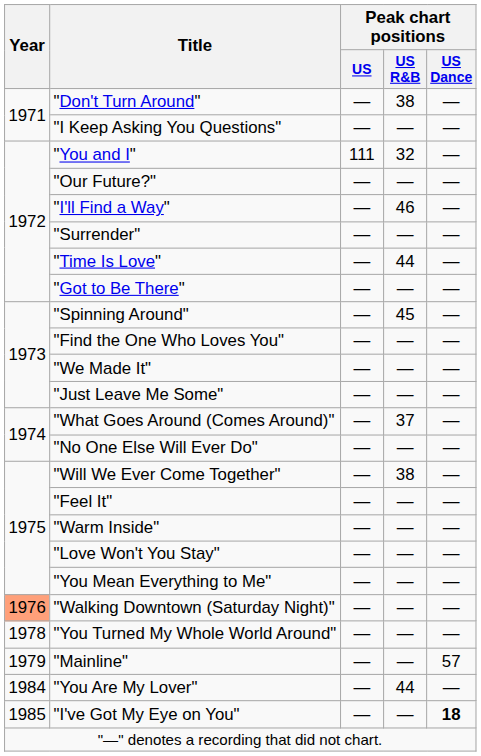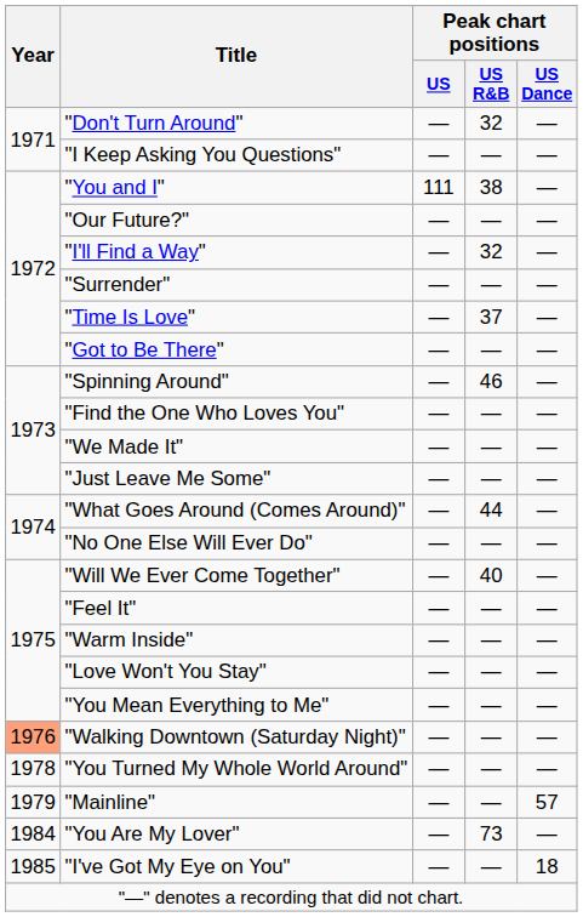"Don't Turn Around" | Peak chart positions / US R&B: 38 -> 32
"You and I" | Peak chart positions / US R&B: 32 -> 38
"I'll Find a Way" | Peak chart positions / US R&B: 46 -> 32
"Time Is Love" | Peak chart positions / US R&B: 44 -> 37
"Spinning Around" | Peak chart positions / US R&B: 45 -> 46
"What Goes Around (Comes Around)" | Peak chart positions / US R&B: 37 -> 44
"Will We Ever Come Together" | Peak chart positions / US R&B: 38 -> 40
"You Are My Lover" | Peak chart positions / US R&B: 44 -> 73
"I've Got My Eye on You" | Peak chart positions / US Dance: bold -> normal
